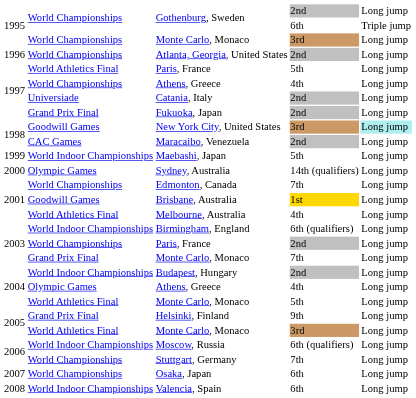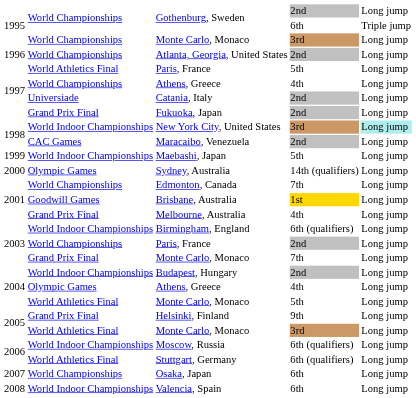New York City, United States | column 2: Goodwill Games -> World Indoor Championships
Melbourne, Australia | column 2: World Athletics Final -> Grand Prix Final
Stuttgart, Germany | column 2: World Championships -> World Athletics Final
Stuttgart, Germany | column 4: 7th -> 6th (qualifiers)
